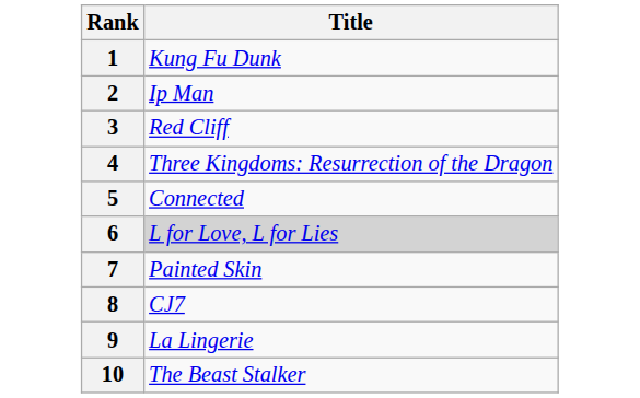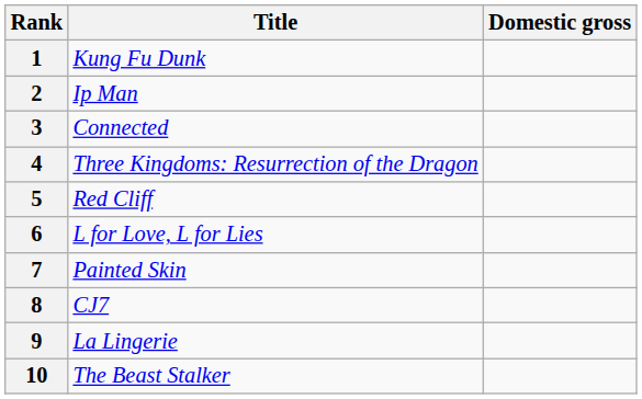+ column: Domestic gross
3 | Title: Red Cliff -> Connected
5 | Title: Connected -> Red Cliff
6 | Title: lightgrey background -> no background
